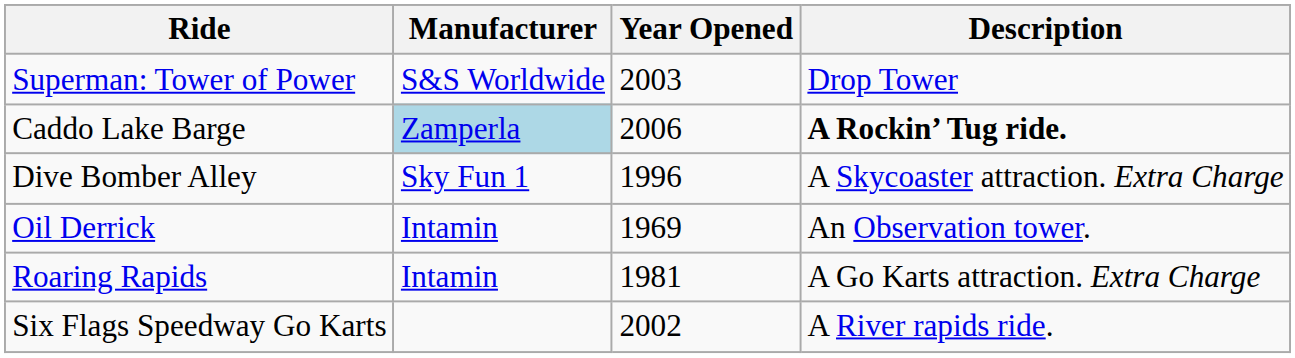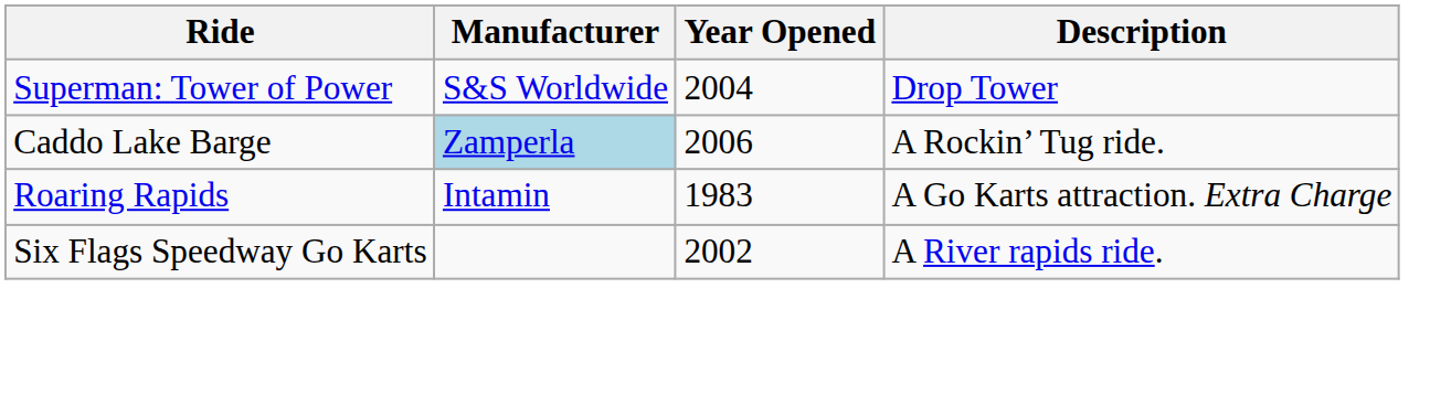Superman: Tower of Power | Year Opened: 2003 -> 2004
Caddo Lake Barge | Description: bold -> normal
- row: Dive Bomber Alley | Sky Fun 1 | 1996 | A Skycoaster attraction. Extra Charge
- row: Oil Derrick | Intamin | 1969 | An Observation tower.
Roaring Rapids | Year Opened: 1981 -> 1983
